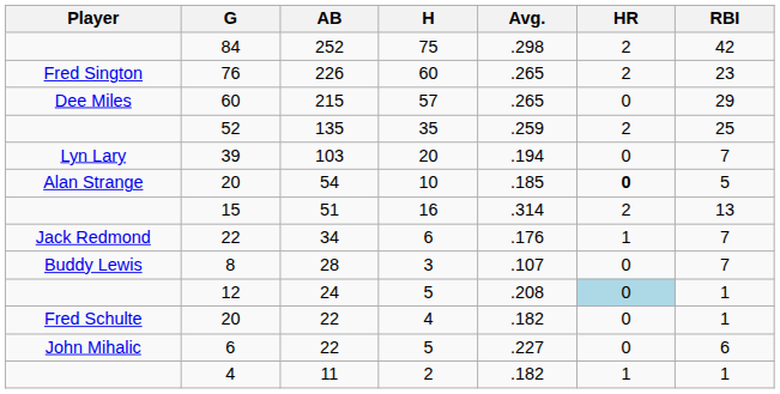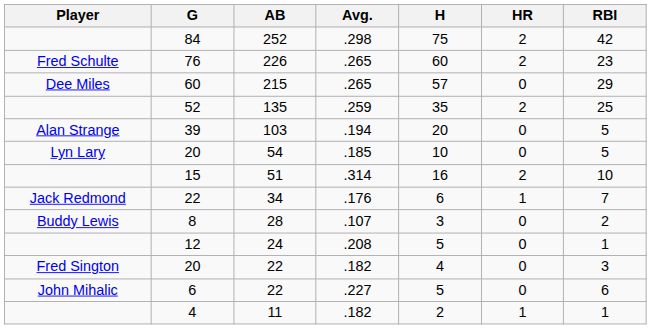columns swapped: H <-> Avg.
76 | Player: Fred Sington -> Fred Schulte
39 | Player: Lyn Lary -> Alan Strange
39 | RBI: 7 -> 5
20 / 54 | Player: Alan Strange -> Lyn Lary
20 / 54 | HR: bold -> normal
15 | RBI: 13 -> 10
8 | RBI: 7 -> 2
12 | HR: lightblue background -> no background
20 / 22 | Player: Fred Schulte -> Fred Sington
20 / 22 | RBI: 1 -> 3
